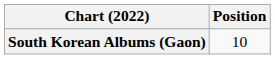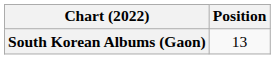South Korean Albums (Gaon) | Position: 10 -> 13
